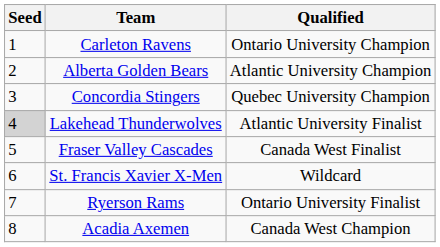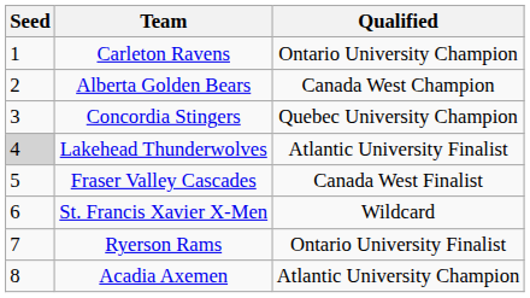Alberta Golden Bears | Qualified: Atlantic University Champion -> Canada West Champion
Acadia Axemen | Qualified: Canada West Champion -> Atlantic University Champion
